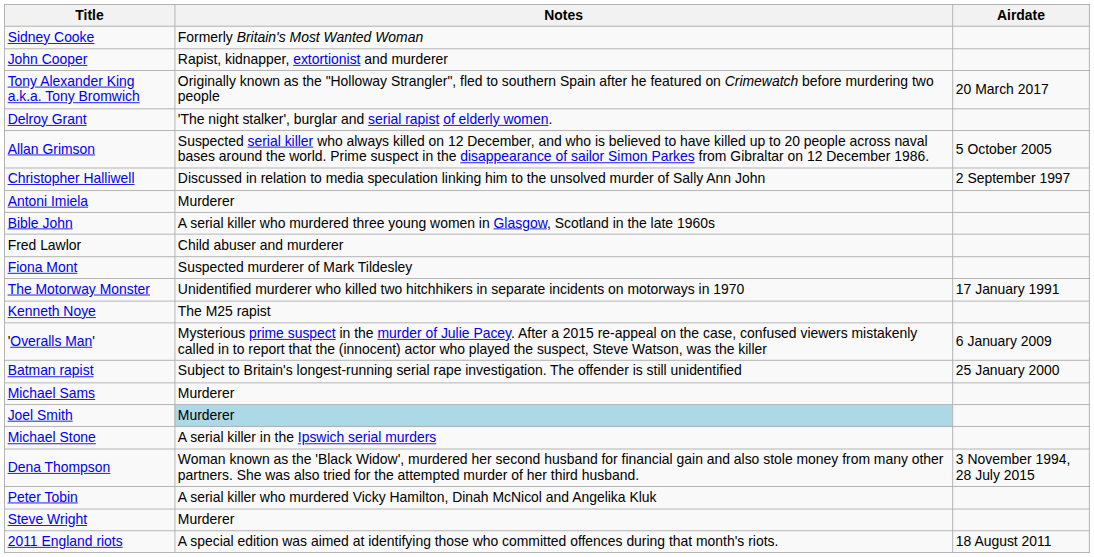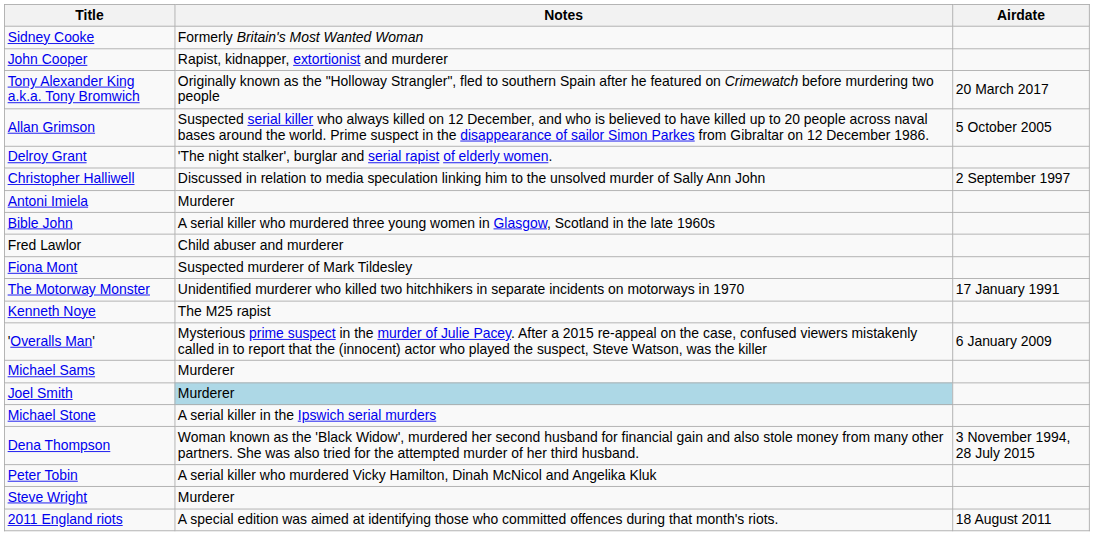rows swapped: Delroy Grant <-> Allan Grimson
- row: Batman rapist | Subject to Britain's longest-running serial rape investigation. The offender is still unidentified | 25 January 2000
